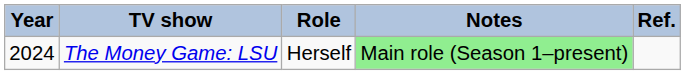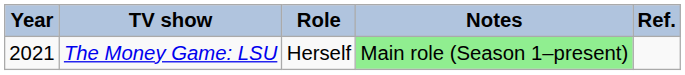The Money Game: LSU | Year: 2024 -> 2021
